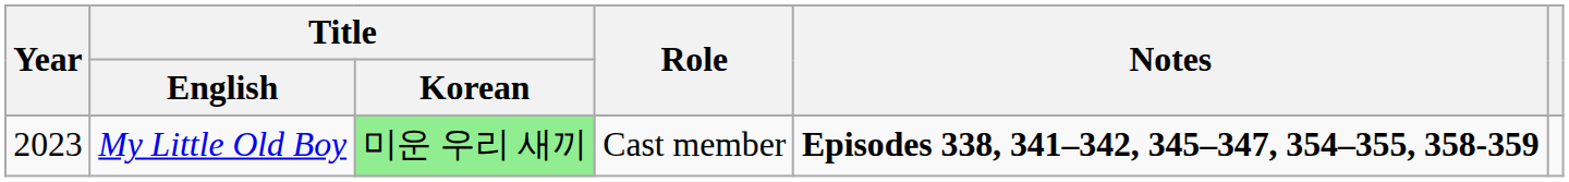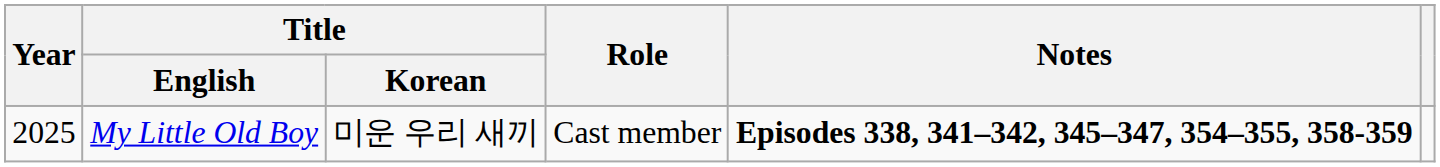My Little Old Boy | Year: 2023 -> 2025
My Little Old Boy | Title / Korean: lightgreen background -> no background
